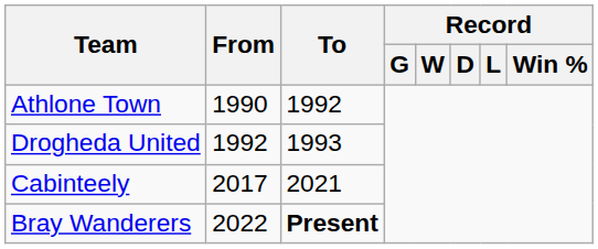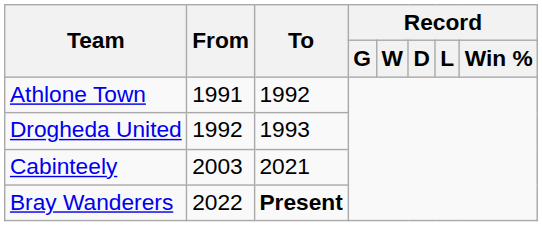Athlone Town | From: 1990 -> 1991
Cabinteely | From: 2017 -> 2003
